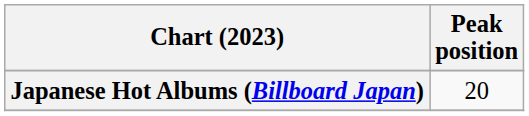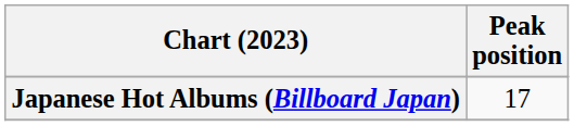Japanese Hot Albums (Billboard Japan) | Peak position: 20 -> 17
